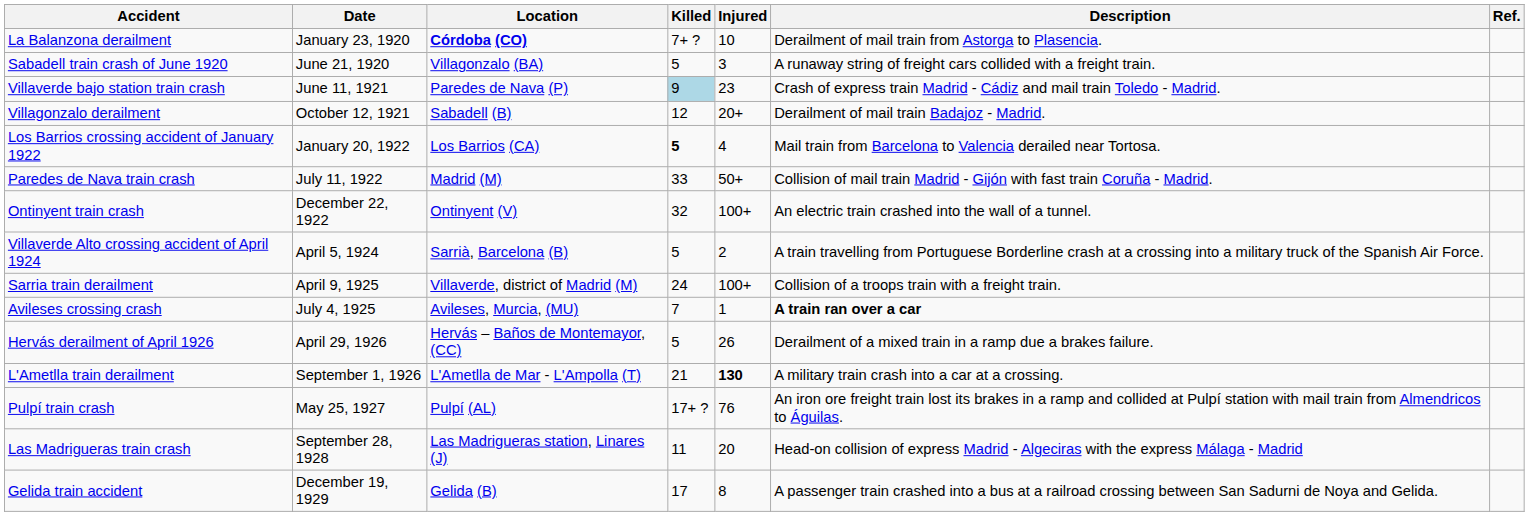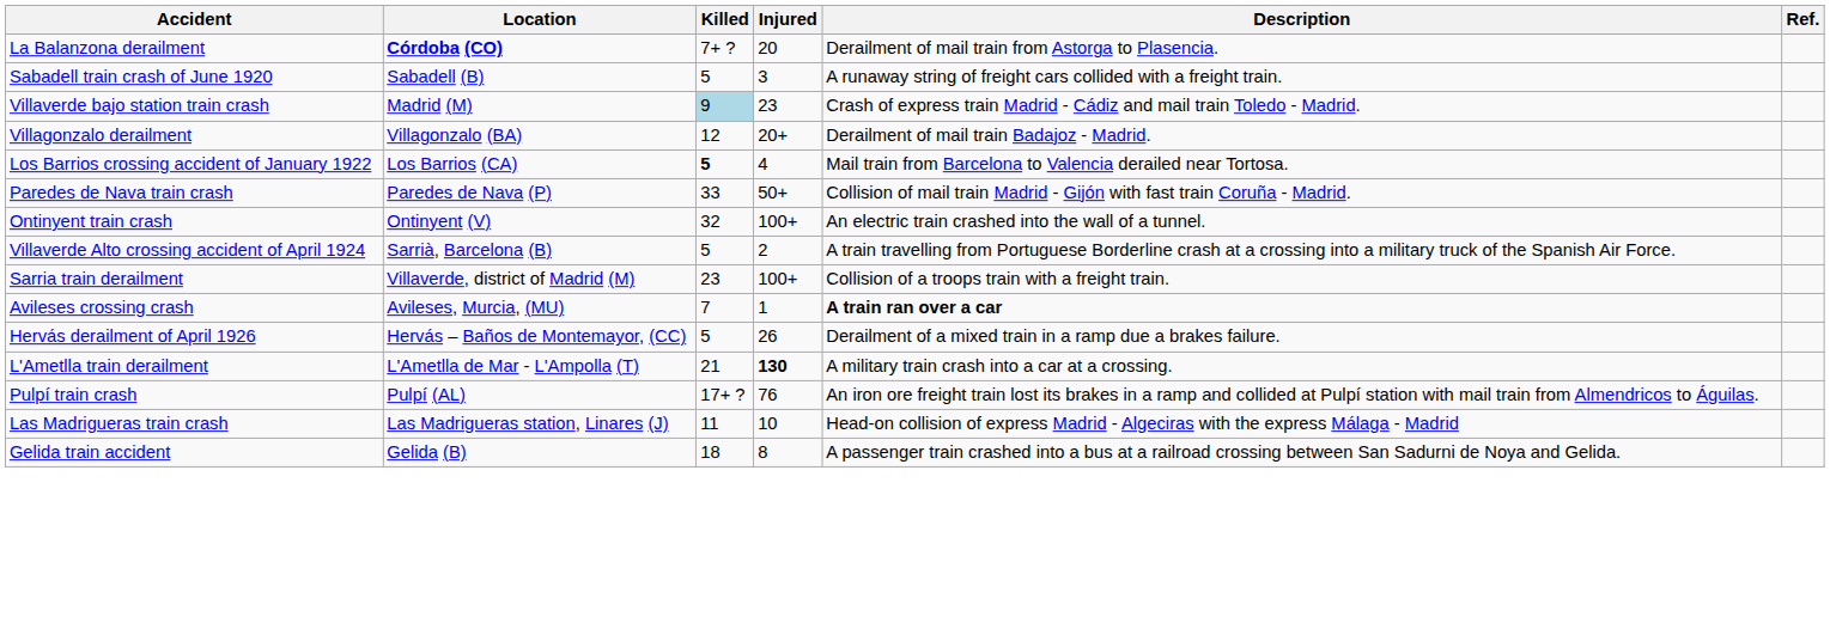- column: Date | January 23, 1920 | June 21, 1920 | June 11, 1921 | October 12, 1921 | January 20, 1922 | July 11, 1922 | December 22, 1922 | April 5, 1924 | April 9, 1925 | July 4, 1925 | April 29, 1926 | September 1, 1926 | May 25, 1927 | September 28, 1928 | December 19, 1929
La Balanzona derailment | Injured: 10 -> 20
Sabadell train crash of June 1920 | Location: Villagonzalo (BA) -> Sabadell (B)
Villaverde bajo station train crash | Location: Paredes de Nava (P) -> Madrid (M)
Villagonzalo derailment | Location: Sabadell (B) -> Villagonzalo (BA)
Paredes de Nava train crash | Location: Madrid (M) -> Paredes de Nava (P)
Sarria train derailment | Killed: 24 -> 23
Las Madrigueras train crash | Injured: 20 -> 10
Gelida train accident | Killed: 17 -> 18
